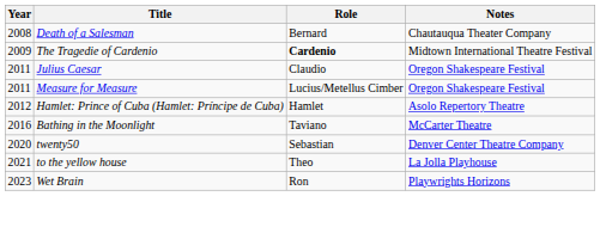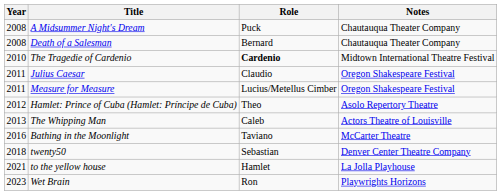+ row: 2008 | A Midsummer Night's Dream | Puck | Chautauqua Theater Company
The Tragedie of Cardenio | Year: 2009 -> 2010
Hamlet: Prince of Cuba (Hamlet: Príncipe de Cuba) | Role: Hamlet -> Theo
+ row: 2013 | The Whipping Man | Caleb | Actors Theatre of Louisville
twenty50 | Year: 2020 -> 2018
to the yellow house | Role: Theo -> Hamlet
